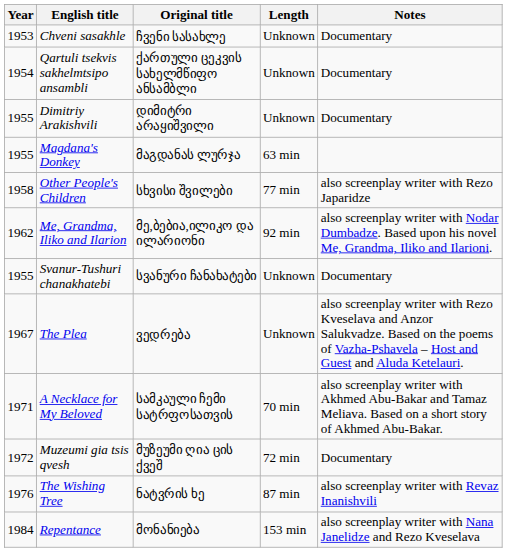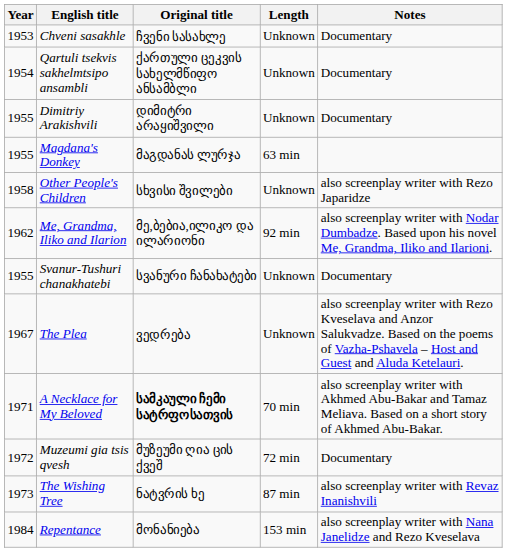Other People's Children | Length: 77 min -> Unknown
A Necklace for My Beloved | Original title: normal -> bold
The Wishing Tree | Year: 1976 -> 1973
